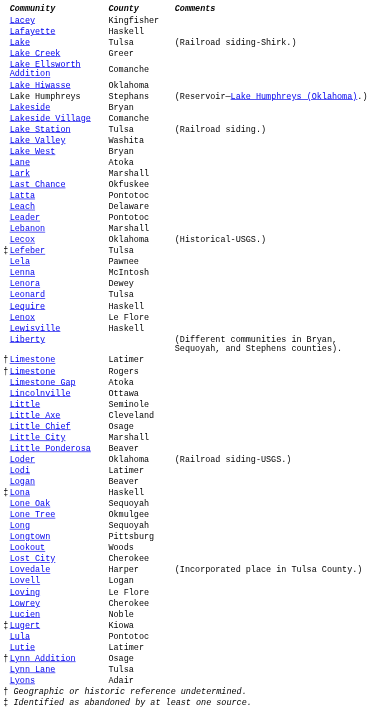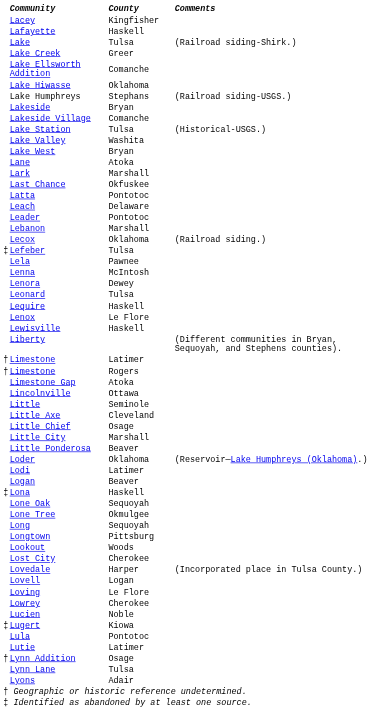Lake Humphreys | Comments: (Reservoir—Lake Humphreys (Oklahoma).) -> (Railroad siding-USGS.)
Lake Station | Comments: (Railroad siding.) -> (Historical-USGS.)
Lecox | Comments: (Historical-USGS.) -> (Railroad siding.)
Loder | Comments: (Railroad siding-USGS.) -> (Reservoir—Lake Humphreys (Oklahoma).)
